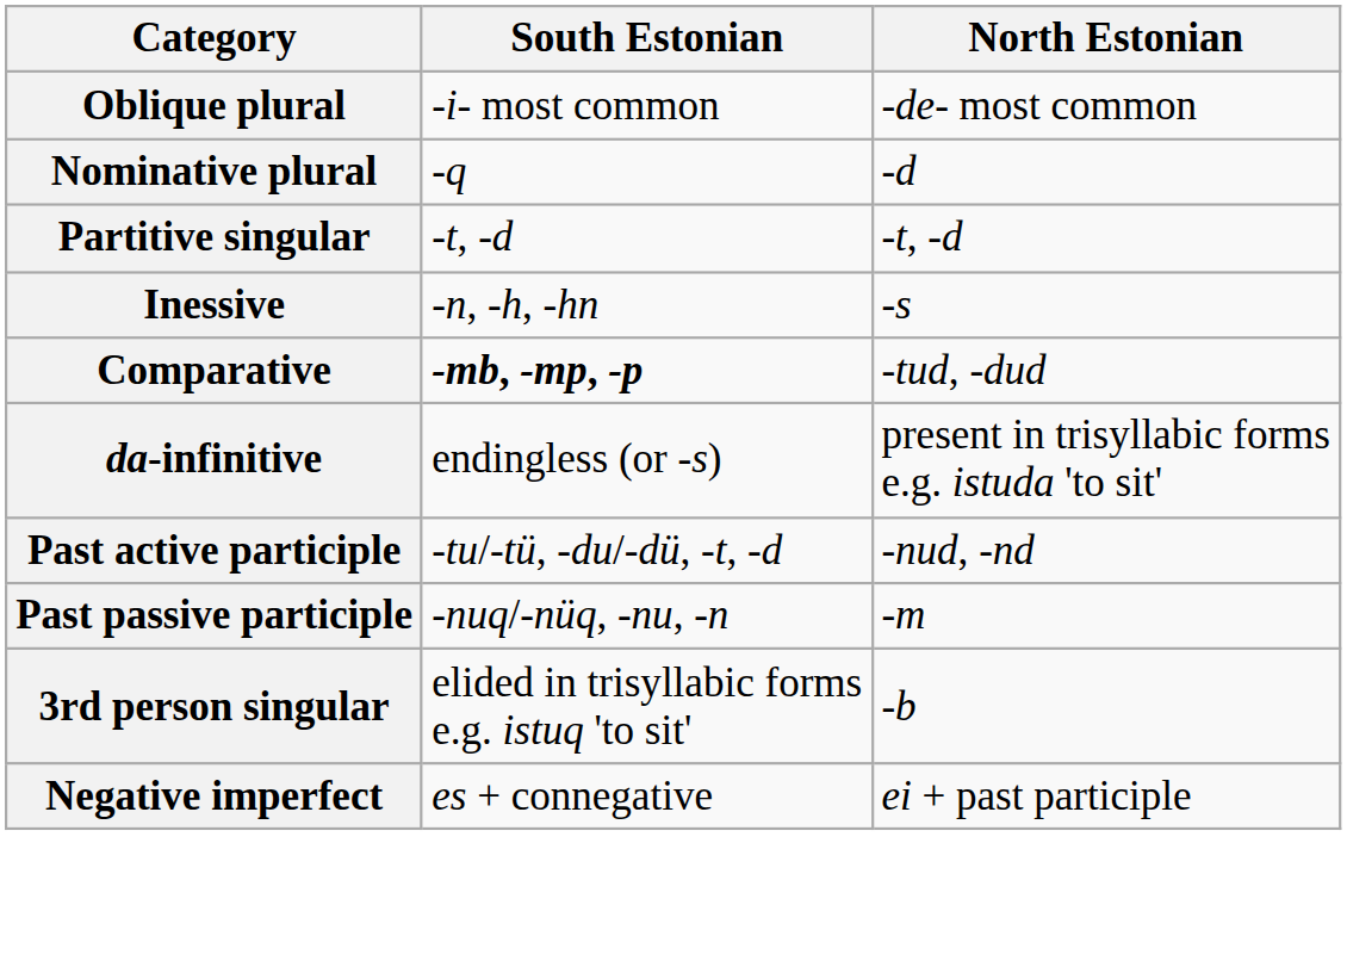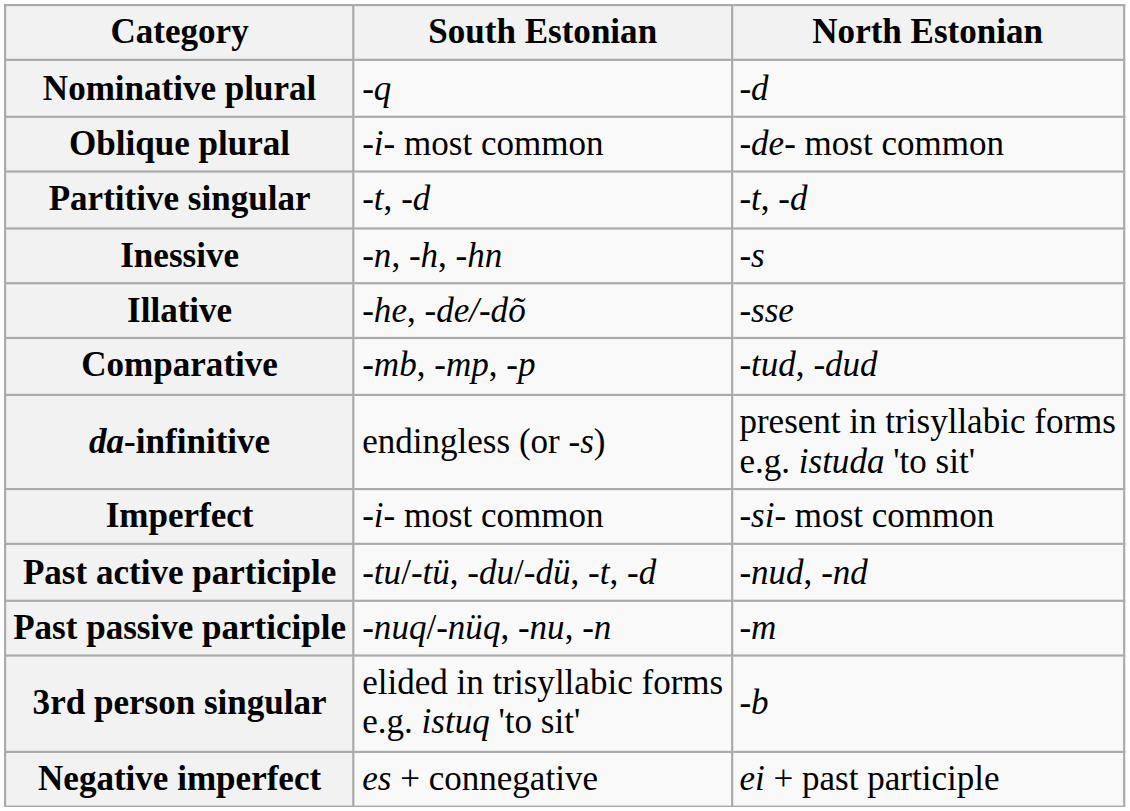rows swapped: Nominative plural <-> Oblique plural
+ row: Illative | -he, -de/-dõ | -sse
Comparative | South Estonian: bold -> normal
+ row: Imperfect | -i- most common | -si- most common
